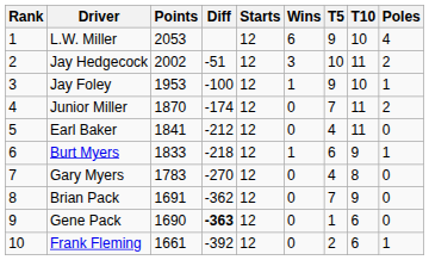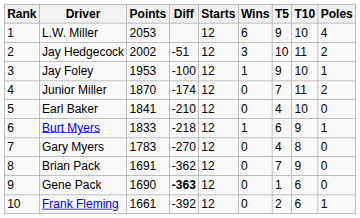Earl Baker | Diff: -212 -> -210
Earl Baker | T10: 11 -> 10
